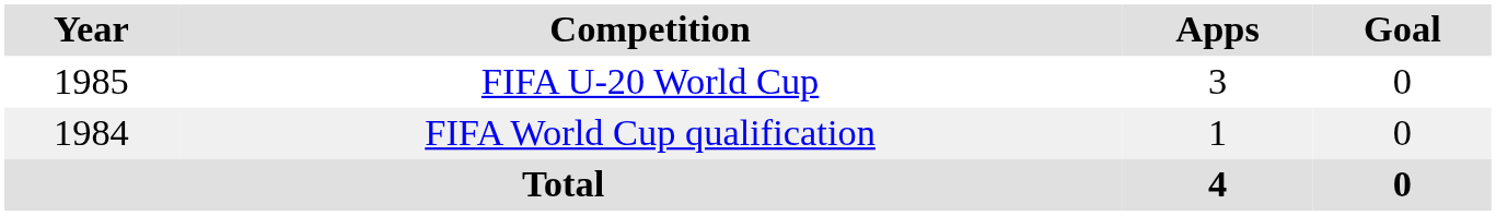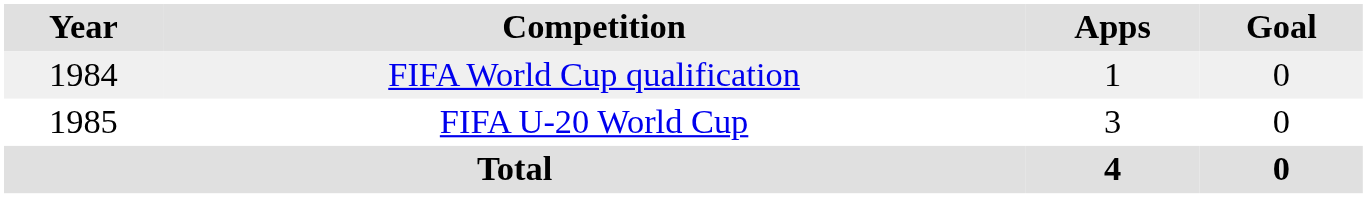rows swapped: FIFA U-20 World Cup <-> FIFA World Cup qualification
